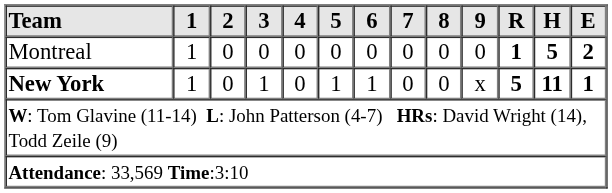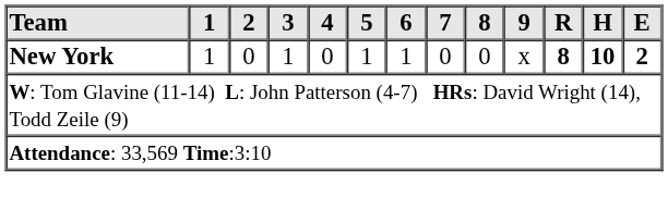- row: Montreal | 1 | 0 | 0 | 0 | 0 | 0 | 0 | 0 | 0 | 1 | 5 | 2
New York | R: 5 -> 8
New York | H: 11 -> 10
New York | E: 1 -> 2
